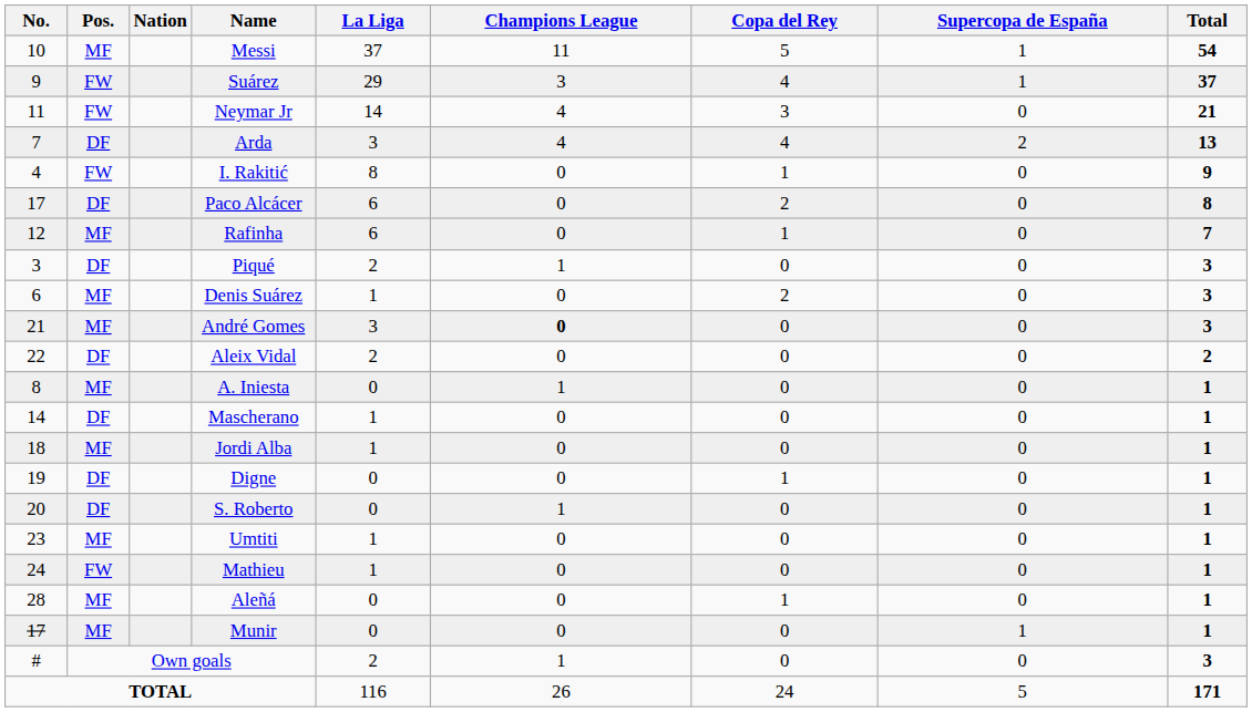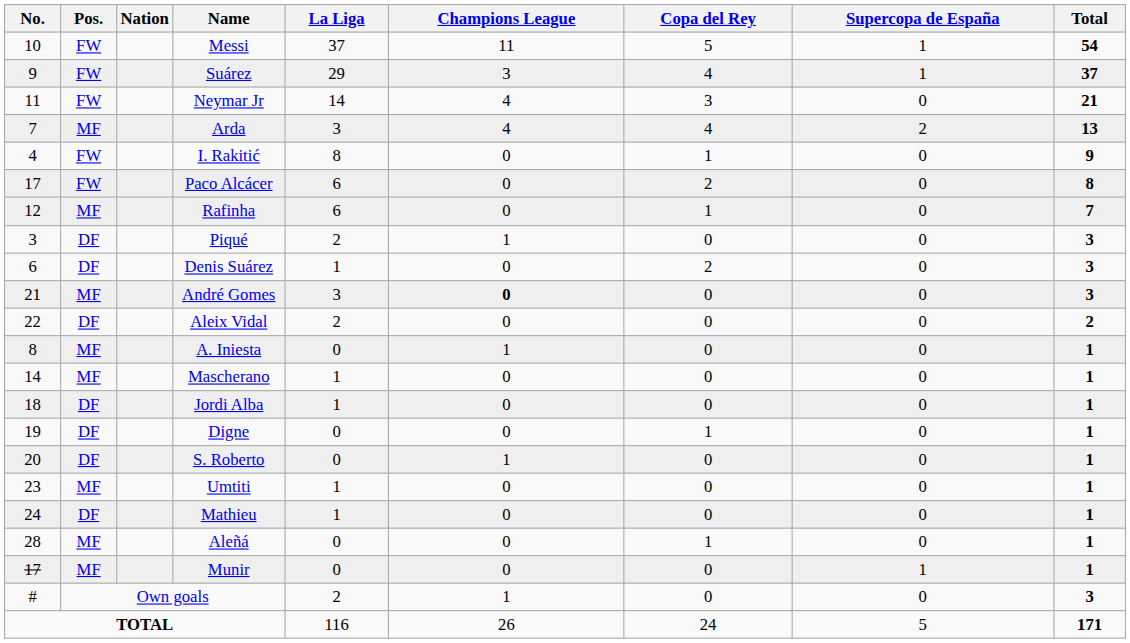Messi | Pos.: MF -> FW
Arda | Pos.: DF -> MF
Paco Alcácer | Pos.: DF -> FW
Denis Suárez | Pos.: MF -> DF
Mascherano | Pos.: DF -> MF
Jordi Alba | Pos.: MF -> DF
Mathieu | Pos.: FW -> DF
